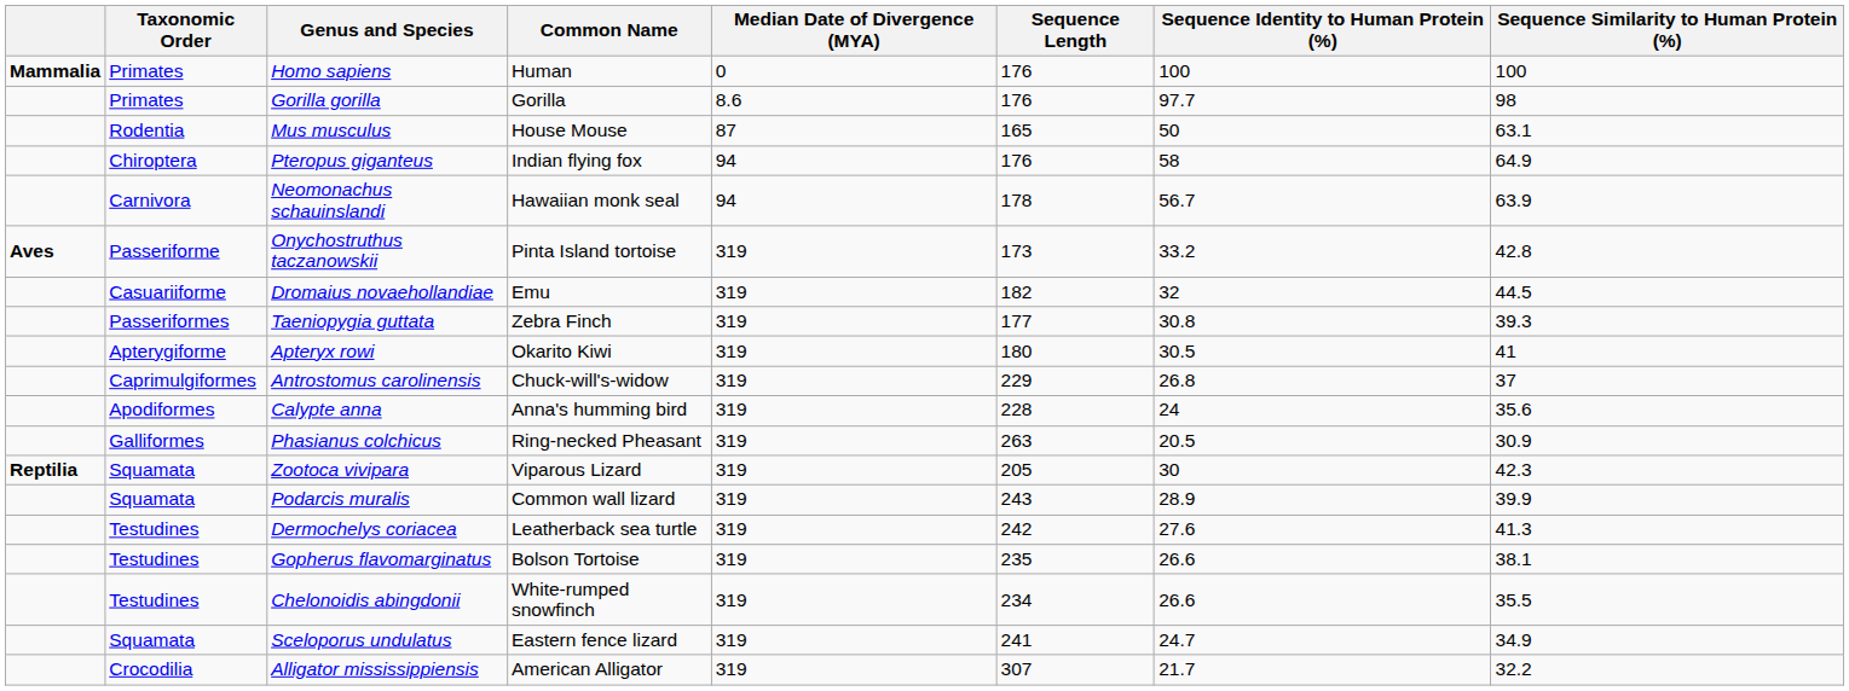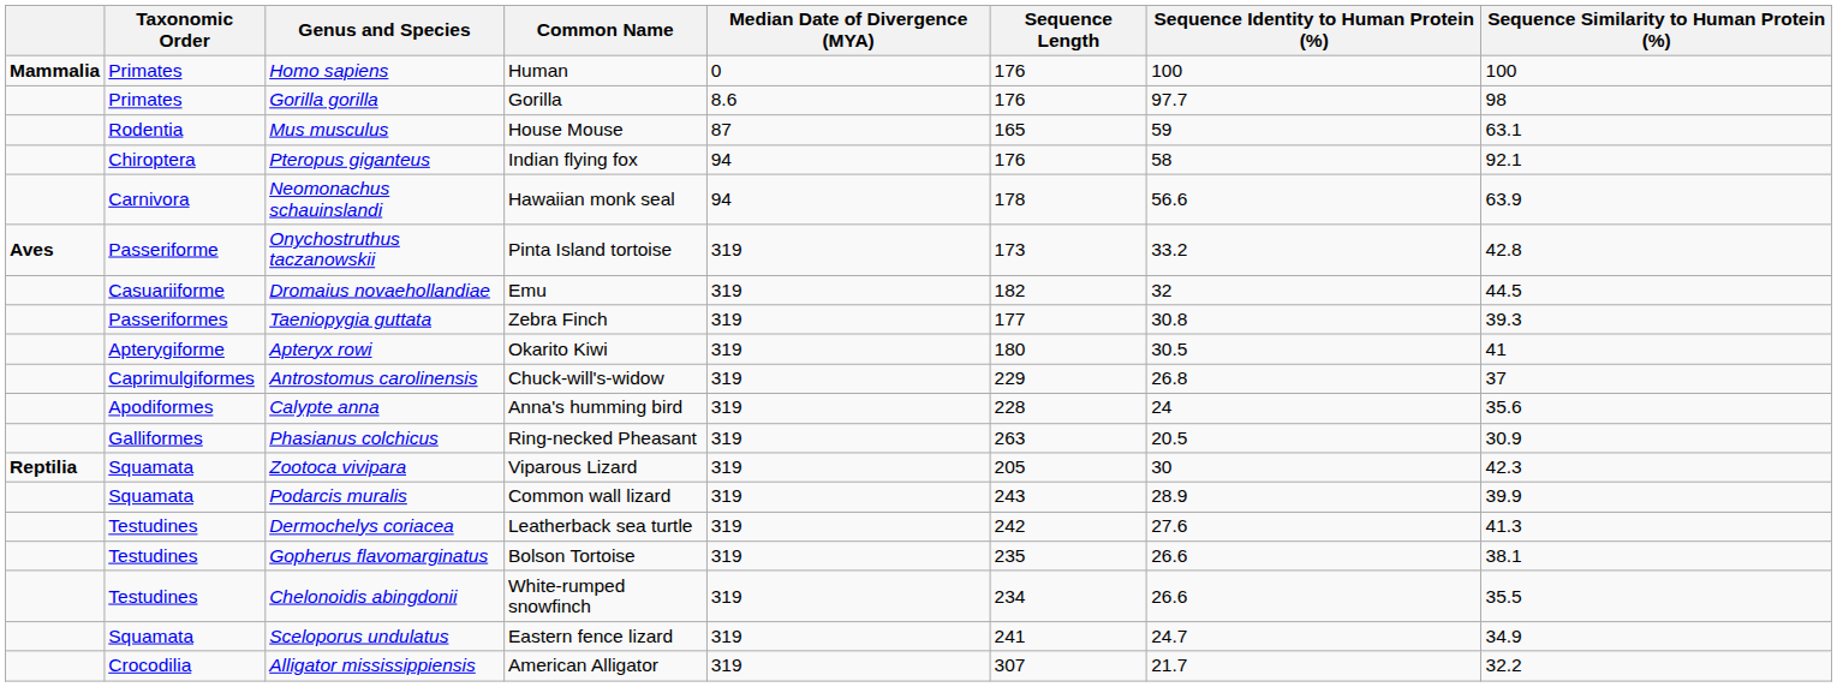Mus musculus | Sequence Identity to Human Protein (%): 50 -> 59
Pteropus giganteus | Sequence Similarity to Human Protein (%): 64.9 -> 92.1
Neomonachus schauinslandi | Sequence Identity to Human Protein (%): 56.7 -> 56.6
